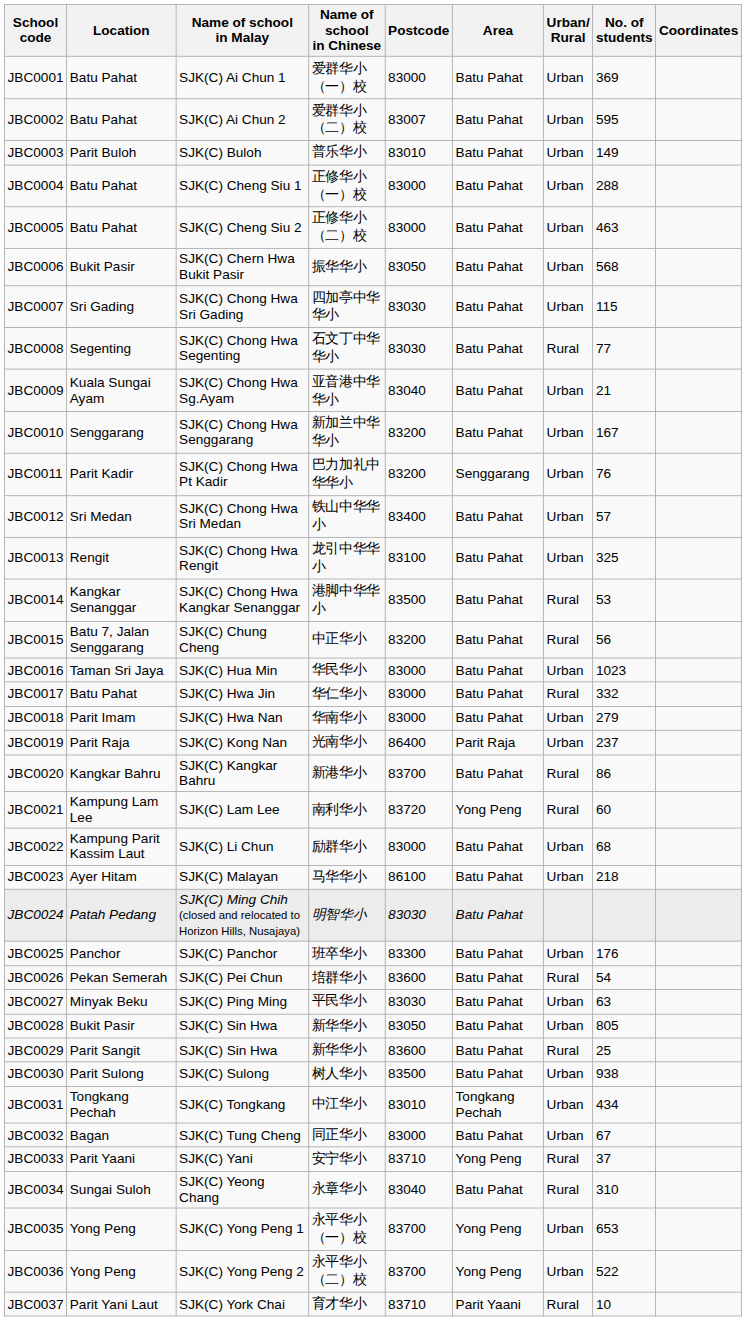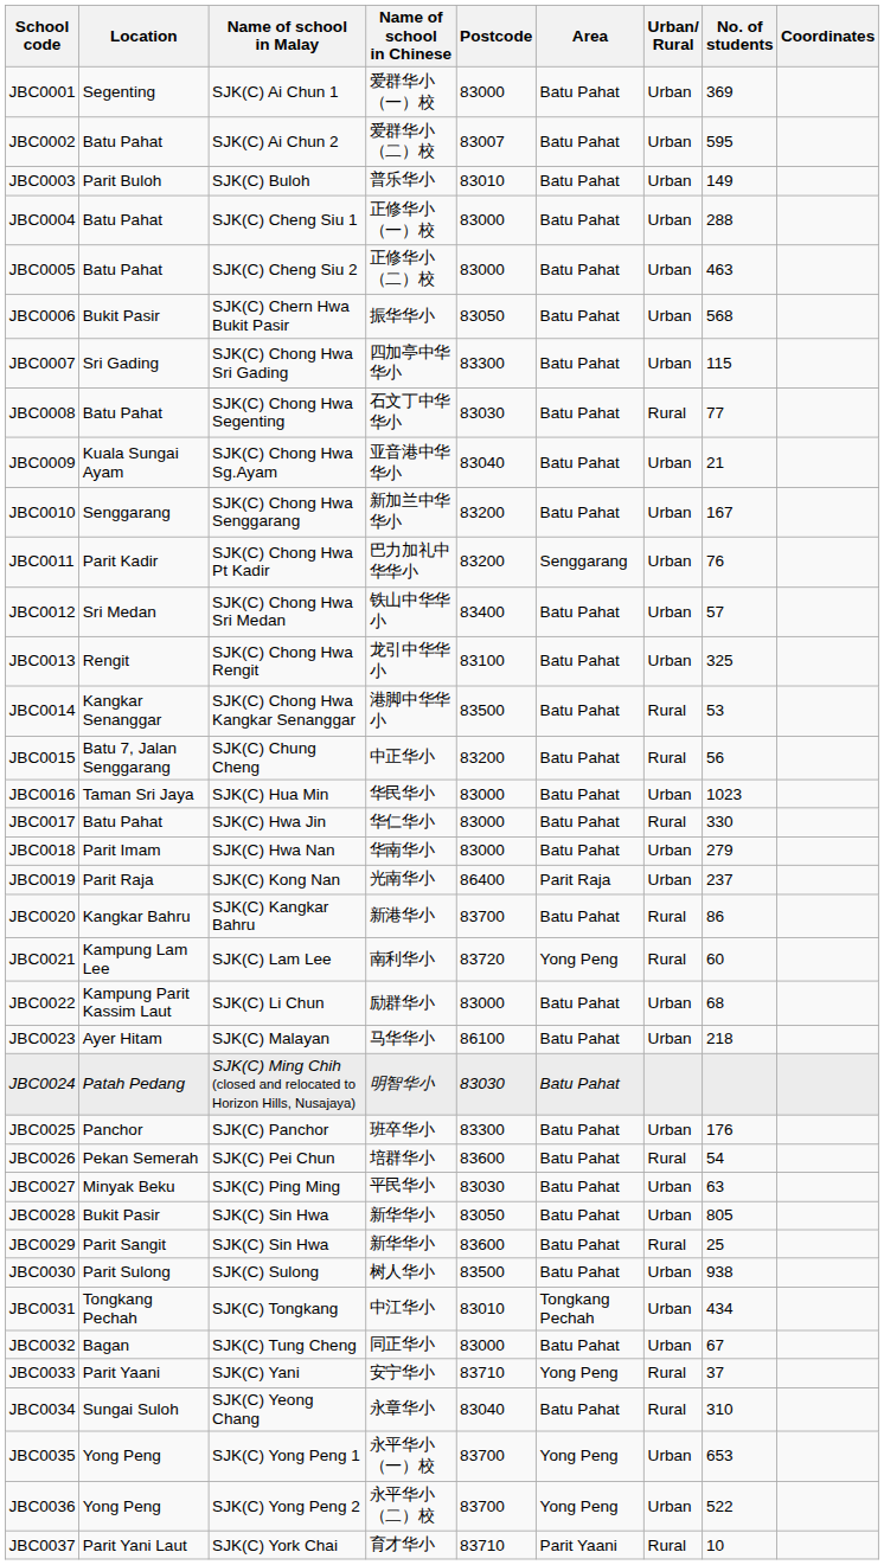JBC0001 | Location: Batu Pahat -> Segenting
JBC0007 | Postcode: 83030 -> 83300
JBC0008 | Location: Segenting -> Batu Pahat
JBC0017 | No. of students: 332 -> 330
